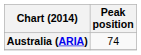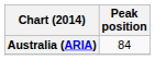Australia (ARIA) | Peak position: 74 -> 84
